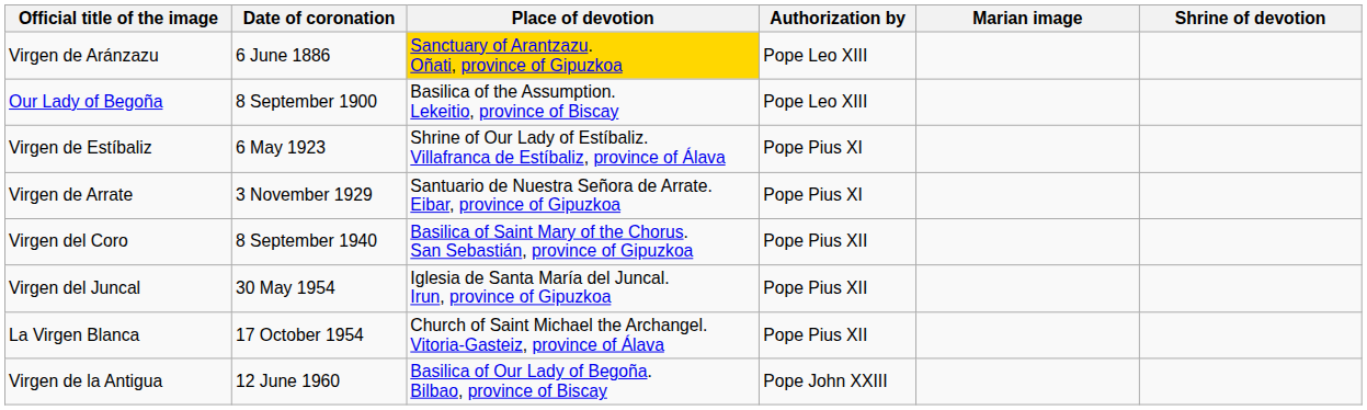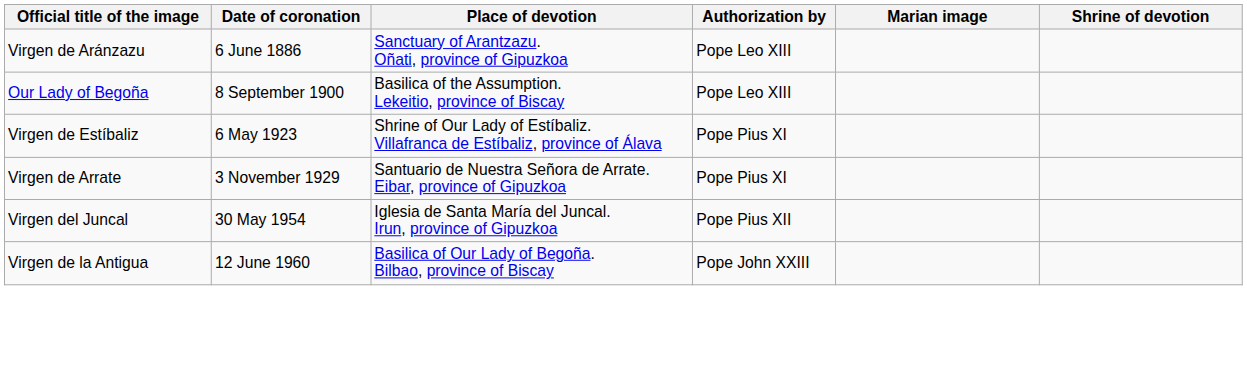Virgen de Aránzazu | Place of devotion: gold background -> no background
- row: Virgen del Coro | 8 September 1940 | Basilica of Saint Mary of the Chorus. San Sebastián, province of Gipuzkoa | Pope Pius XII
- row: La Virgen Blanca | 17 October 1954 | Church of Saint Michael the Archangel. Vitoria-Gasteiz, province of Álava | Pope Pius XII
